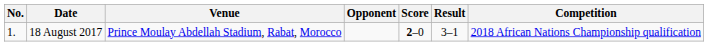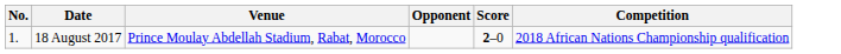- column: Result | 3–1
